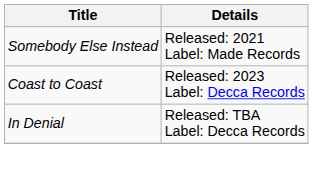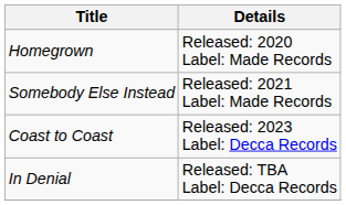+ row: Homegrown | Released: 2020 Label: Made Records
